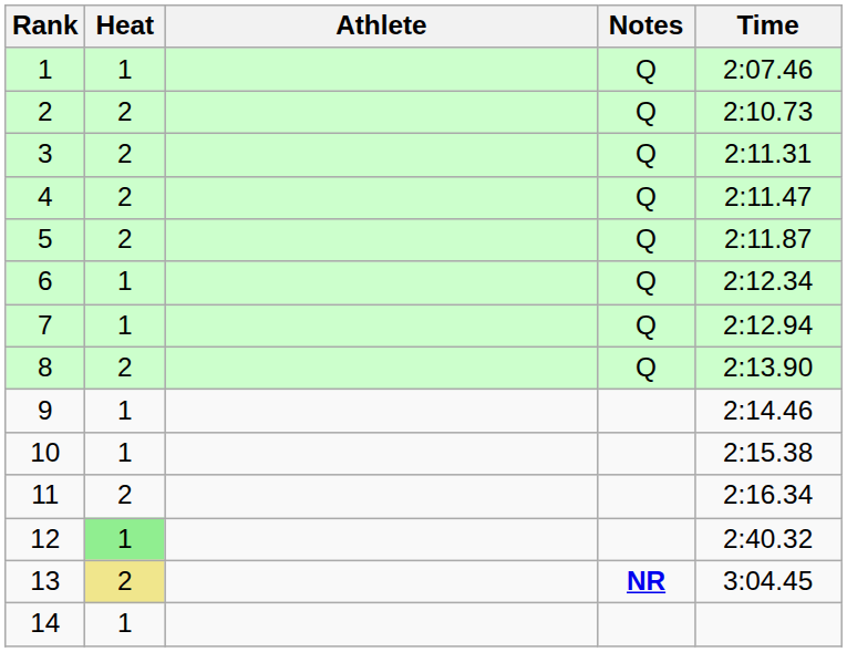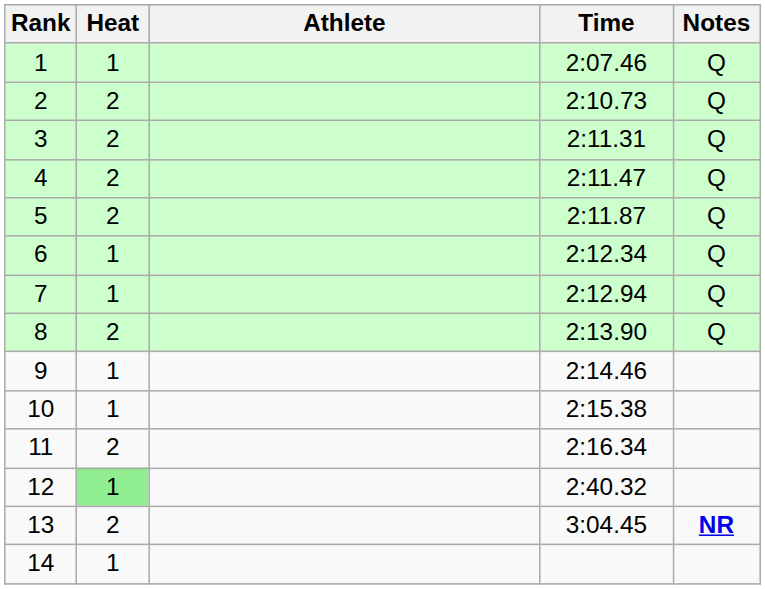columns swapped: Time <-> Notes
13 | Heat: khaki background -> no background
